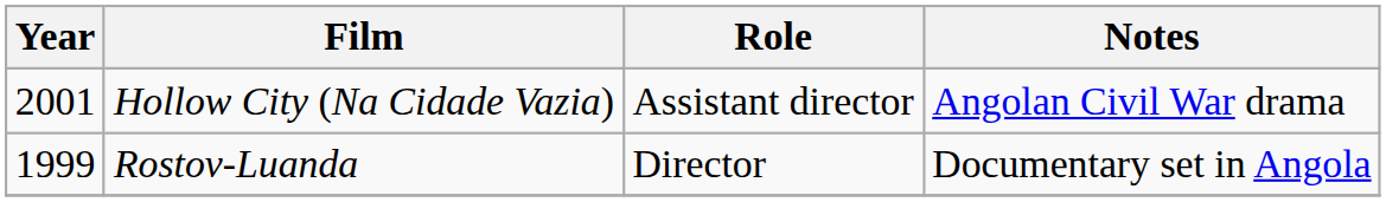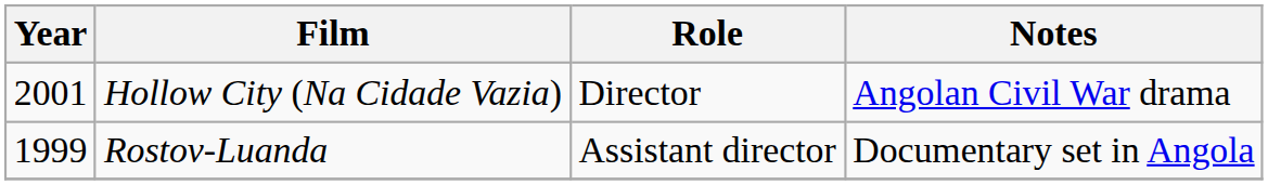Hollow City (Na Cidade Vazia) | Role: Assistant director -> Director
Rostov-Luanda | Role: Director -> Assistant director
